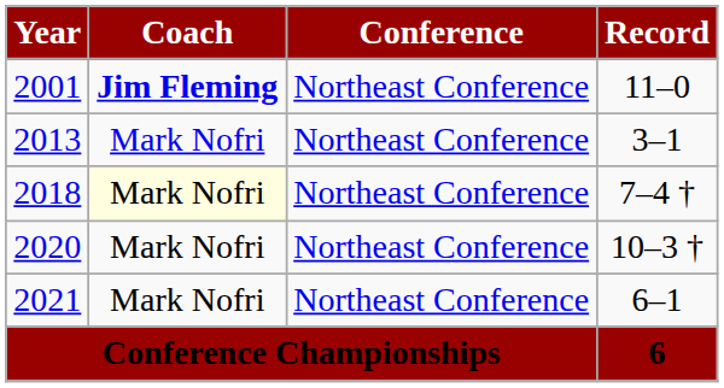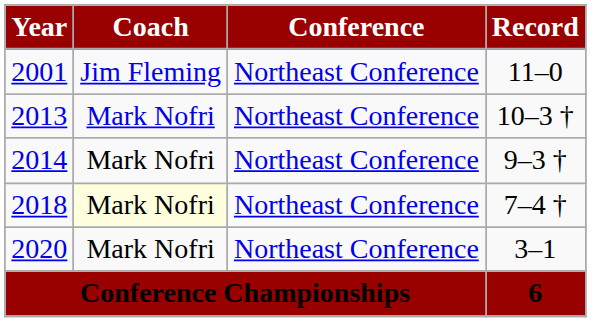2001 | Coach: bold -> normal
2013 | Record: 3–1 -> 10–3 †
+ row: 2014 | Mark Nofri | Northeast Conference | 9–3 †
2020 | Record: 10–3 † -> 3–1
- row: 2021 | Mark Nofri | Northeast Conference | 6–1
